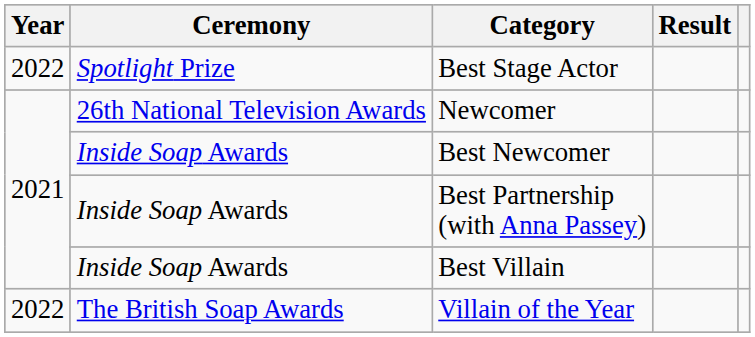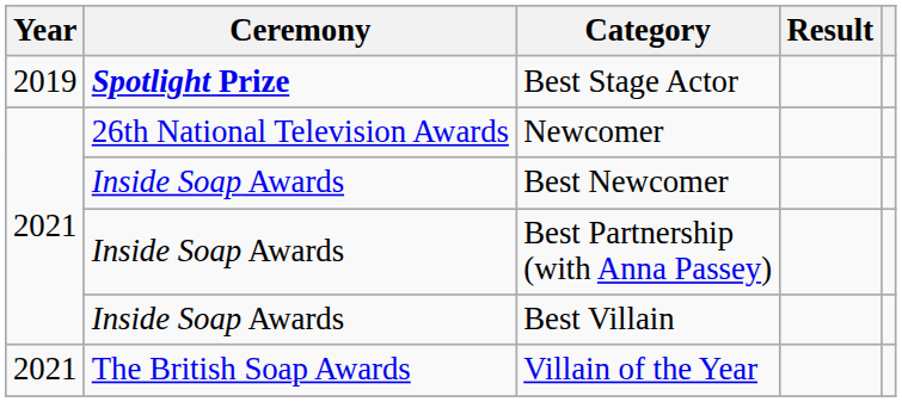Best Stage Actor | Year: 2022 -> 2019
Best Stage Actor | Ceremony: normal -> bold
Villain of the Year | Year: 2022 -> 2021
